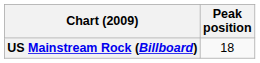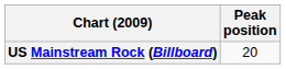US Mainstream Rock (Billboard) | Peak position: 18 -> 20
